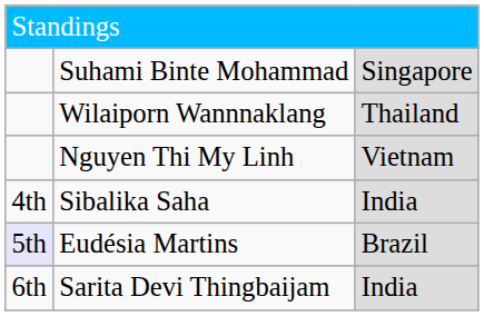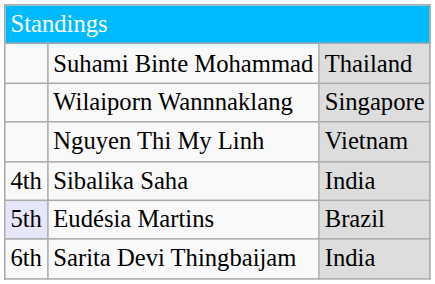Suhami Binte Mohammad | column 3: Singapore -> Thailand
Wilaiporn Wannnaklang | column 3: Thailand -> Singapore
